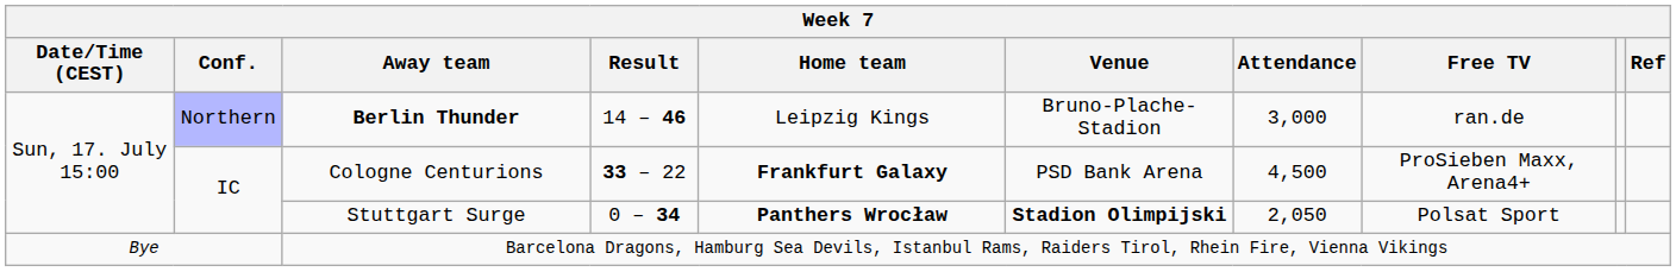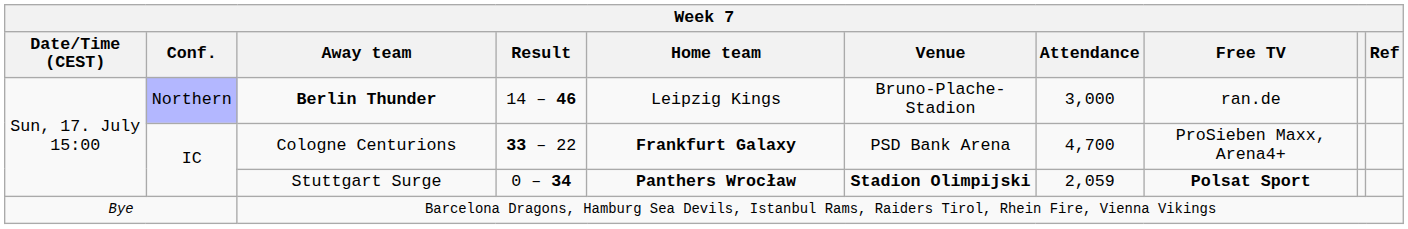Cologne Centurions | Attendance: 4,500 -> 4,700
Stuttgart Surge | Attendance: 2,050 -> 2,059
Stuttgart Surge | Free TV: normal -> bold
